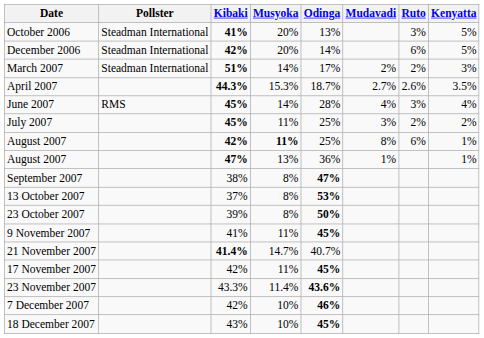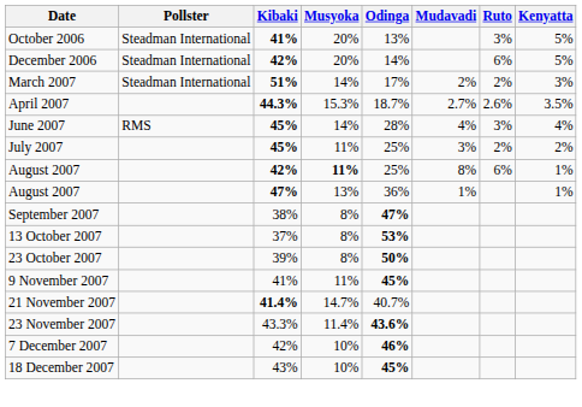- row: 17 November 2007 | 42% | 11% | 45%
